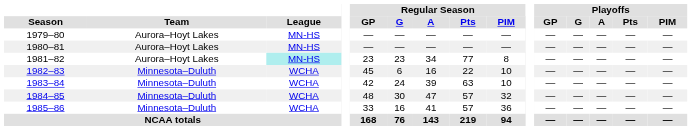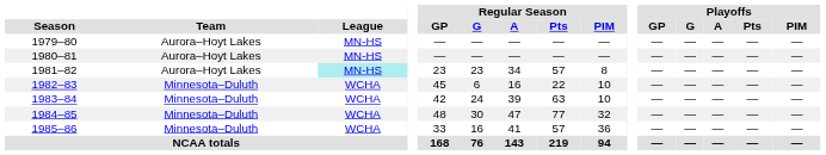1981–82 | Regular Season / Pts: 77 -> 57
1984–85 | Regular Season / Pts: 57 -> 77
